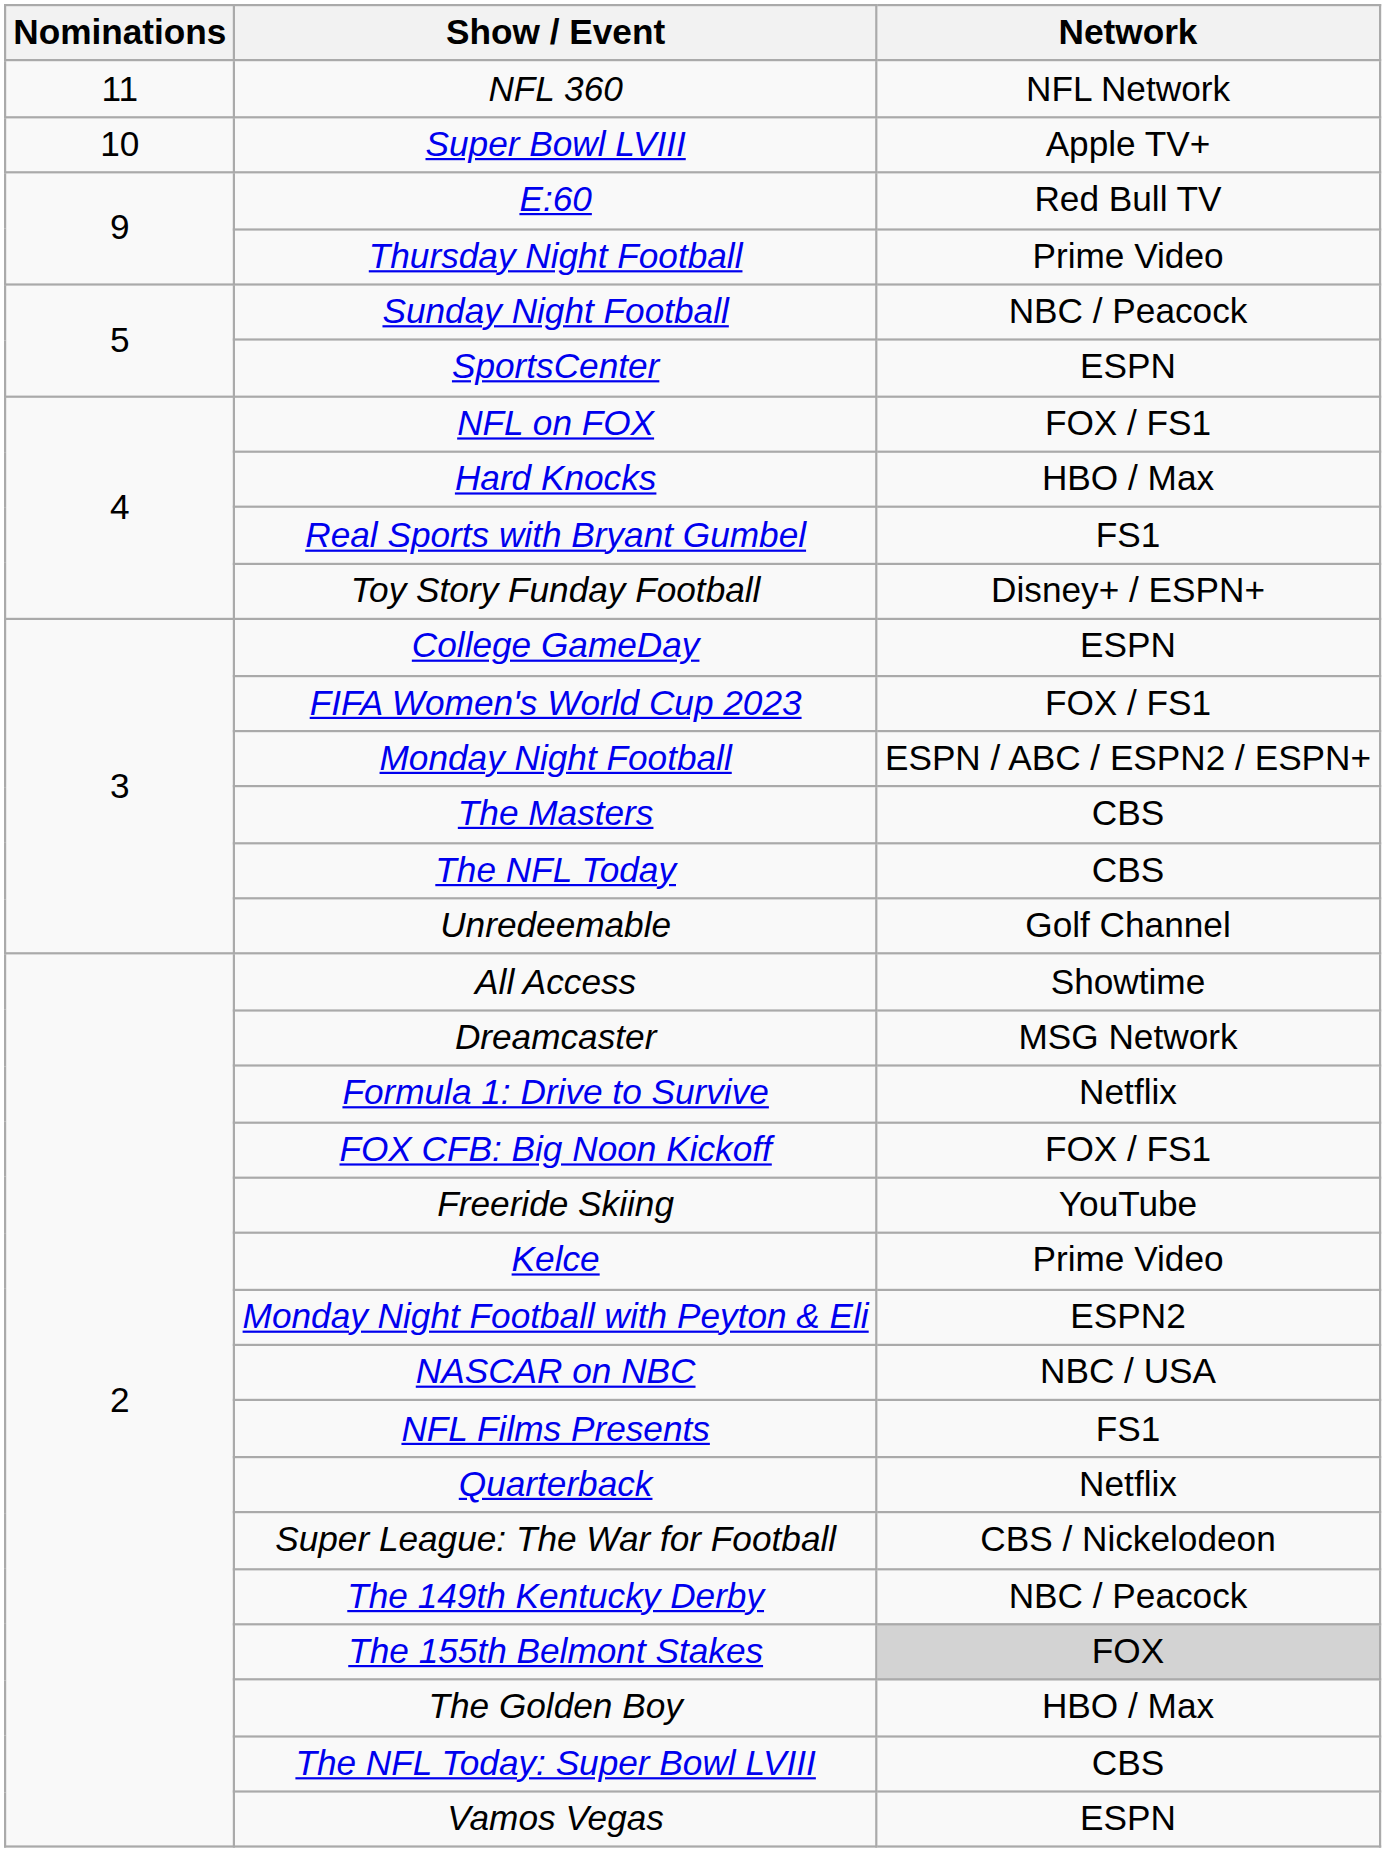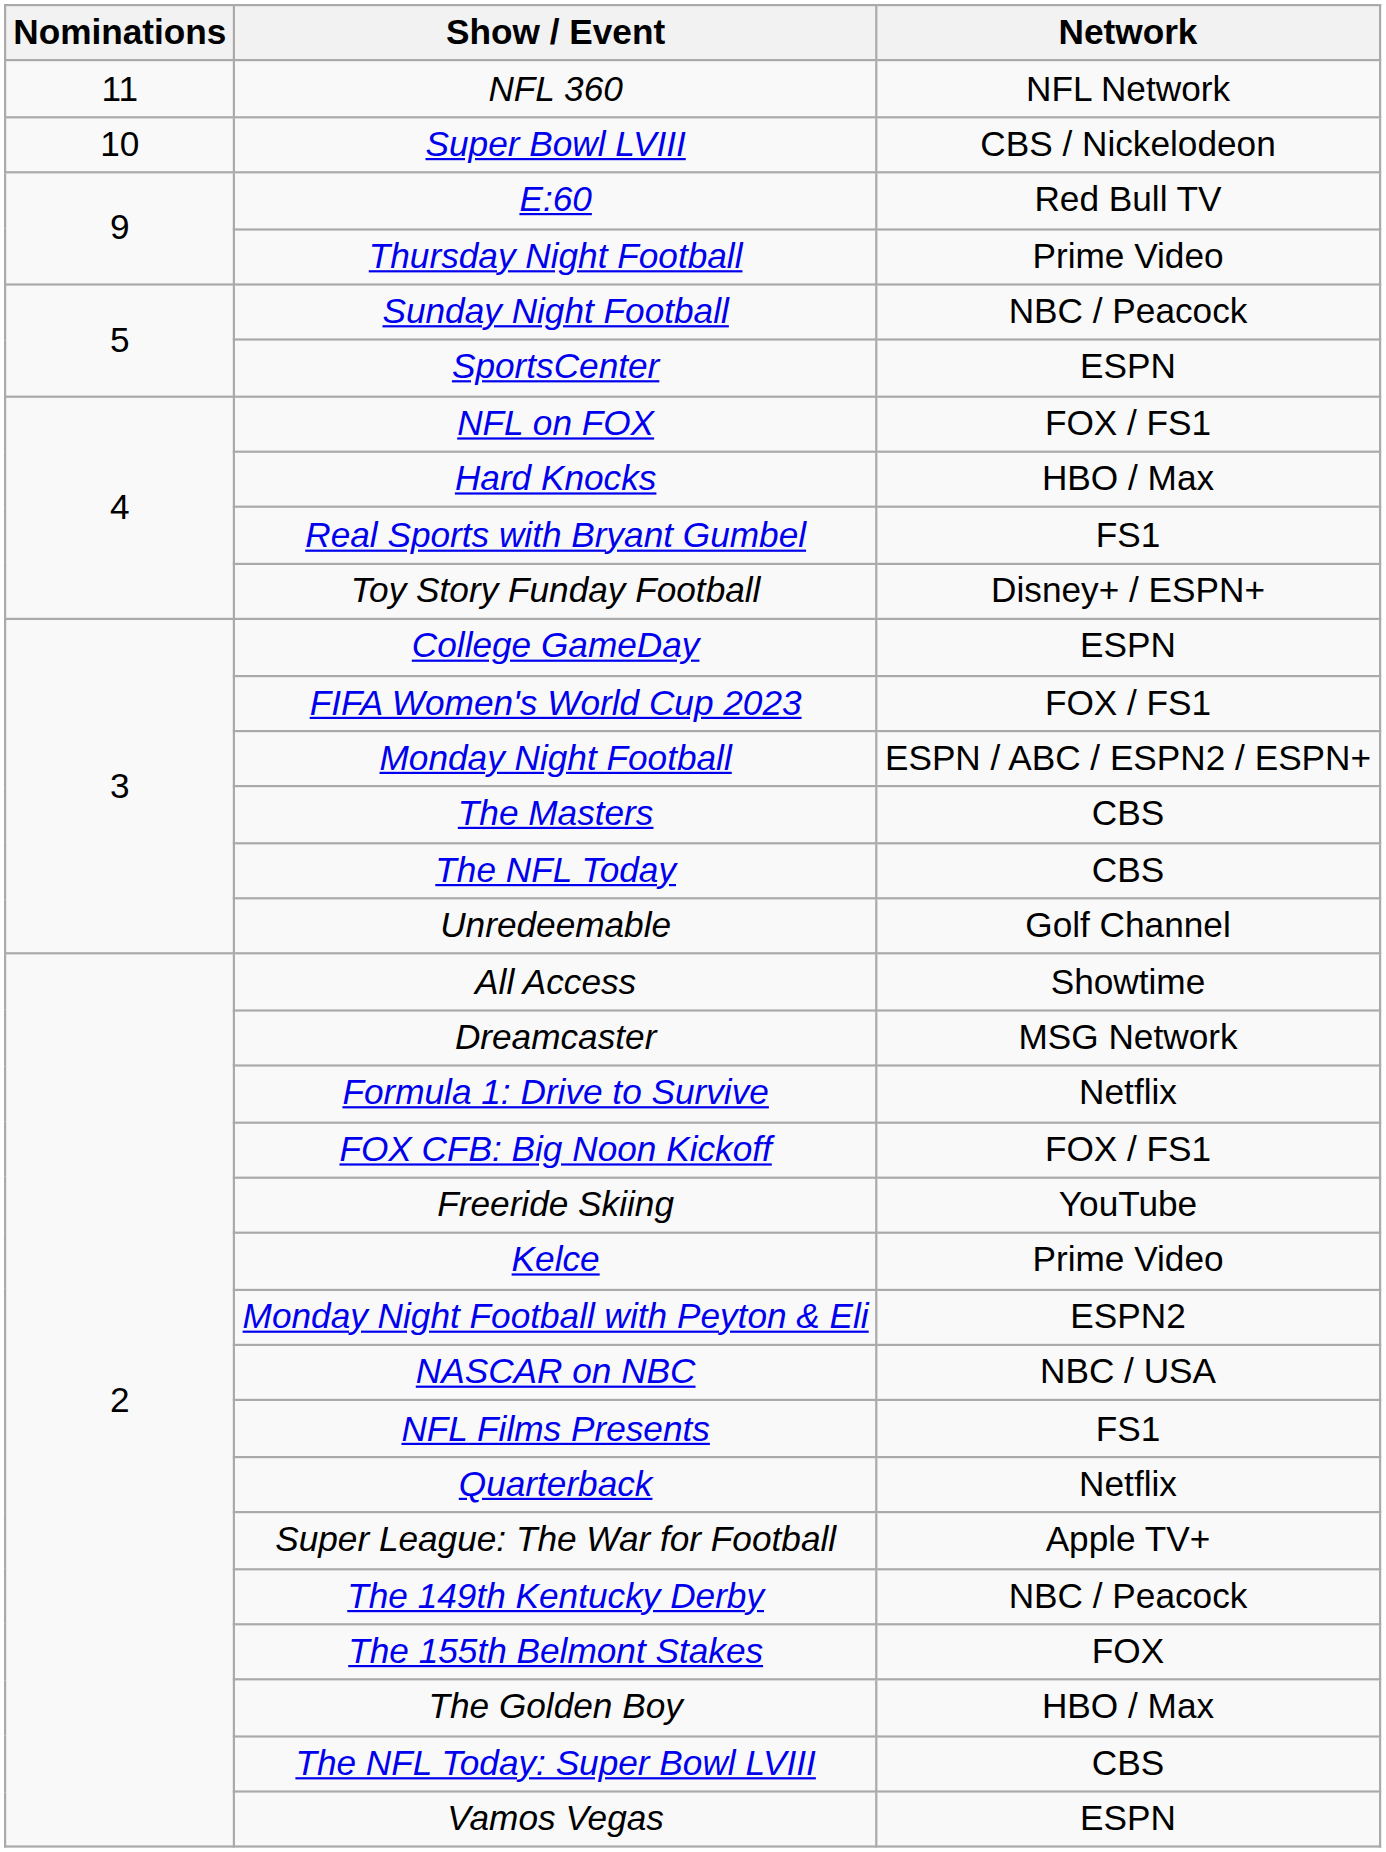Super Bowl LVIII | Network: Apple TV+ -> CBS / Nickelodeon
Super League: The War for Football | Network: CBS / Nickelodeon -> Apple TV+
The 155th Belmont Stakes | Network: lightgrey background -> no background
